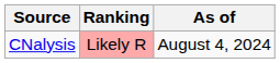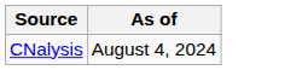- column: Ranking | Likely R
